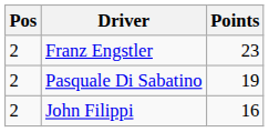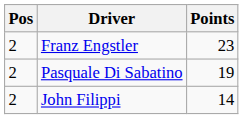John Filippi | Points: 16 -> 14
